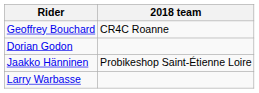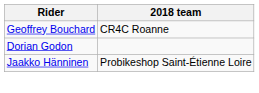- row: Larry Warbasse
